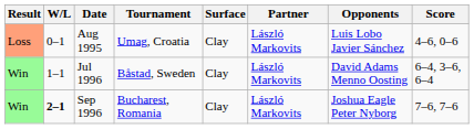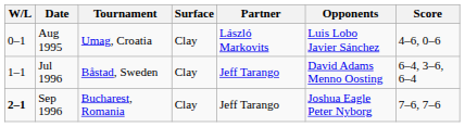- column: Result | Loss | Win | Win
Jul 1996 | Partner: László Markovits -> Jeff Tarango
Sep 1996 | Partner: László Markovits -> Jeff Tarango
